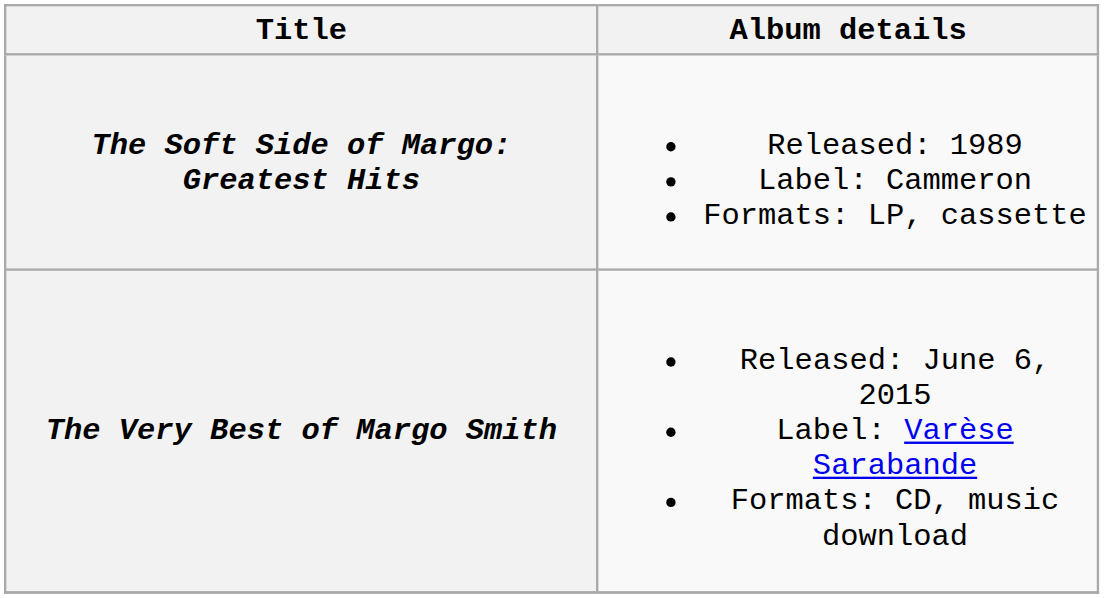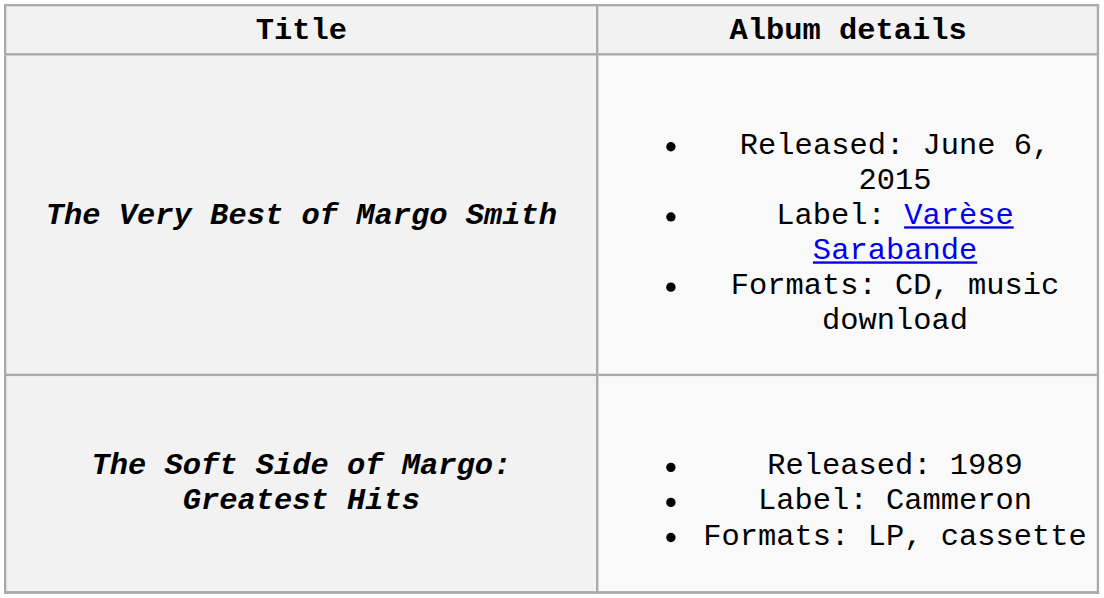rows swapped: The Soft Side of Margo: Greatest Hits <-> The Very Best of Margo Smith
